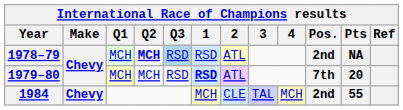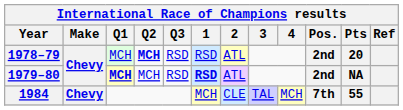1978–79 | Q3: lightblue background -> no background
1978–79 | Pts: NA -> 20
1979–80 | Q1: normal -> bold
1979–80 | Pos.: 7th -> 2nd
1979–80 | Pts: 20 -> NA
1984 | Pos.: 2nd -> 7th
